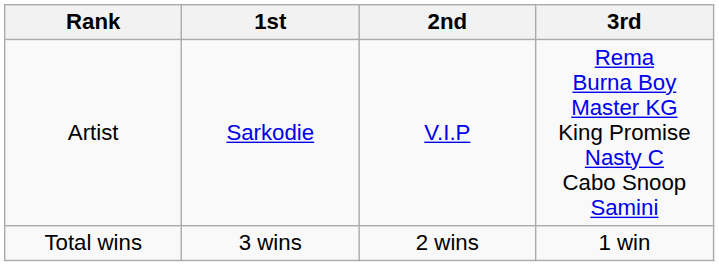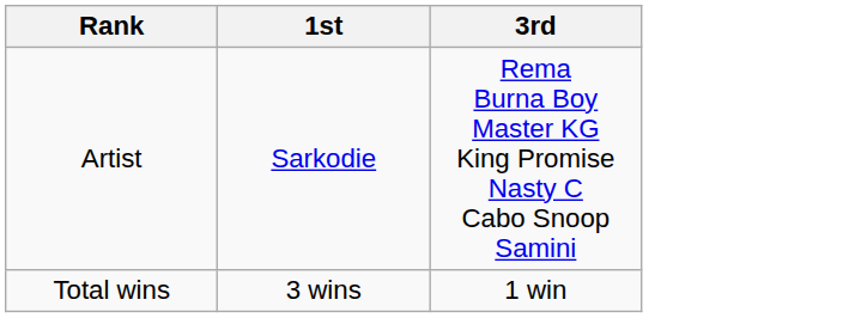- column: 2nd | V.I.P | 2 wins
